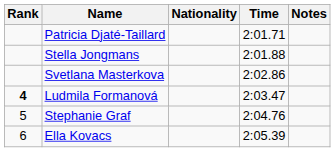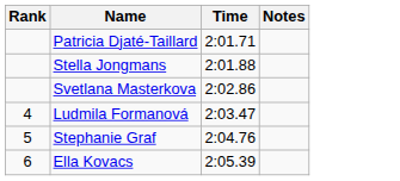- column: Nationality
Ludmila Formanová | Rank: bold -> normal
